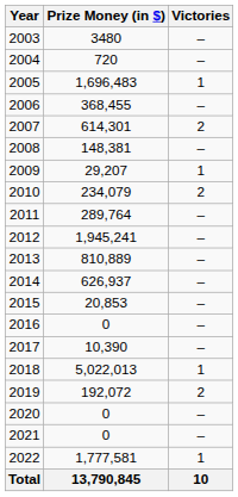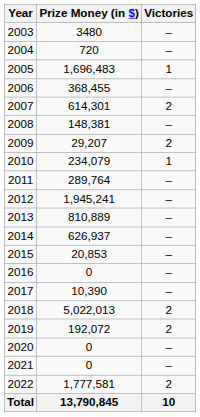2009 | Victories: 1 -> 2
2010 | Victories: 2 -> 1
2018 | Victories: 1 -> 2
2022 | Victories: 1 -> 2
